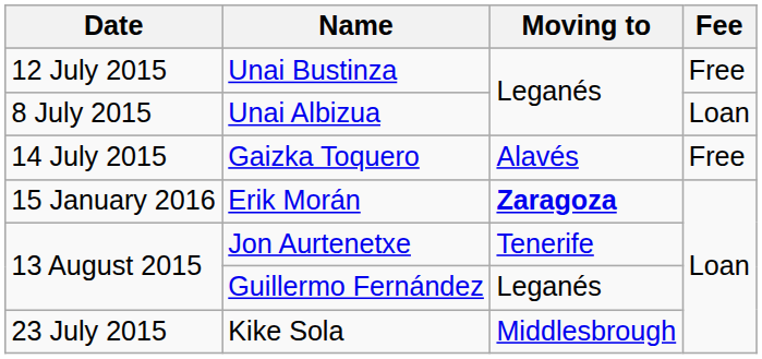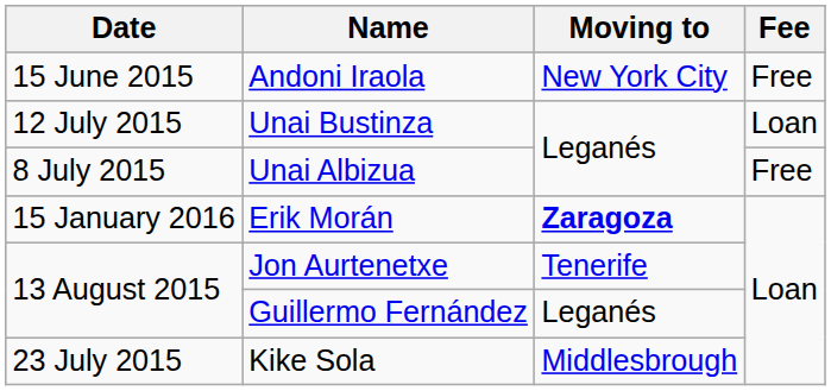+ row: 15 June 2015 | Andoni Iraola | New York City | Free
Unai Bustinza | Fee: Free -> Loan
Unai Albizua | Fee: Loan -> Free
- row: 14 July 2015 | Gaizka Toquero | Alavés | Free
